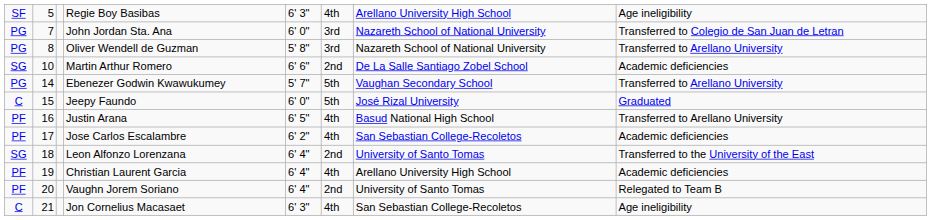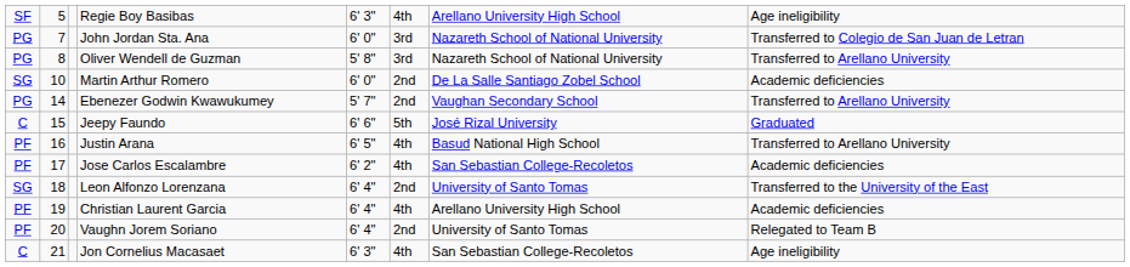Martin Arthur Romero | column 5: 6' 6" -> 6' 0"
Ebenezer Godwin Kwawukumey | column 6: 5th -> 2nd
Jeepy Faundo | column 5: 6' 0" -> 6' 6"
